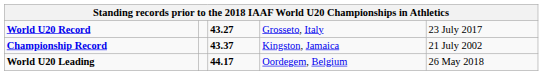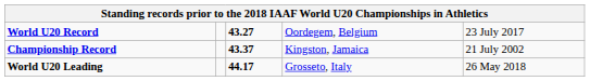World U20 Record | column 4: Grosseto, Italy -> Oordegem, Belgium
World U20 Leading | column 4: Oordegem, Belgium -> Grosseto, Italy
